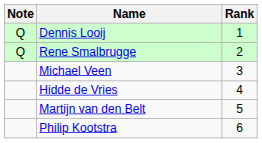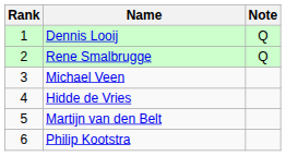columns swapped: Rank <-> Note
